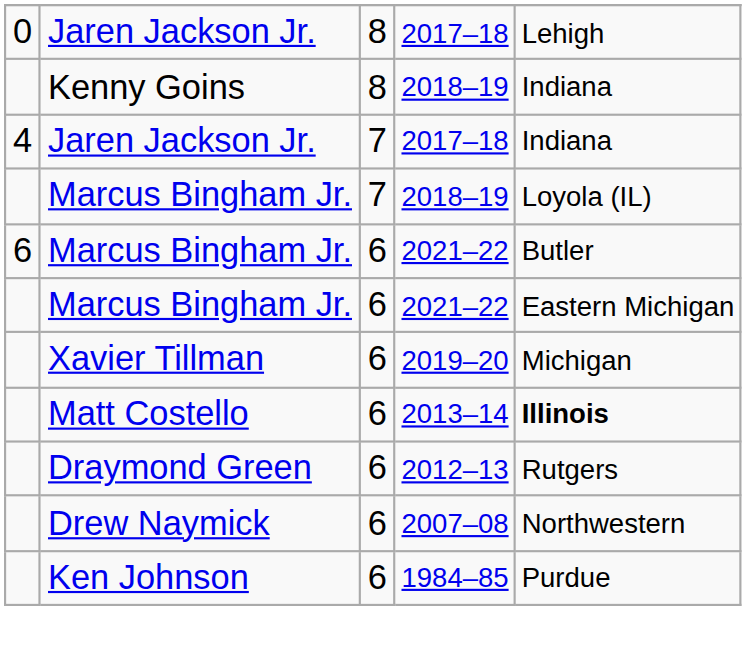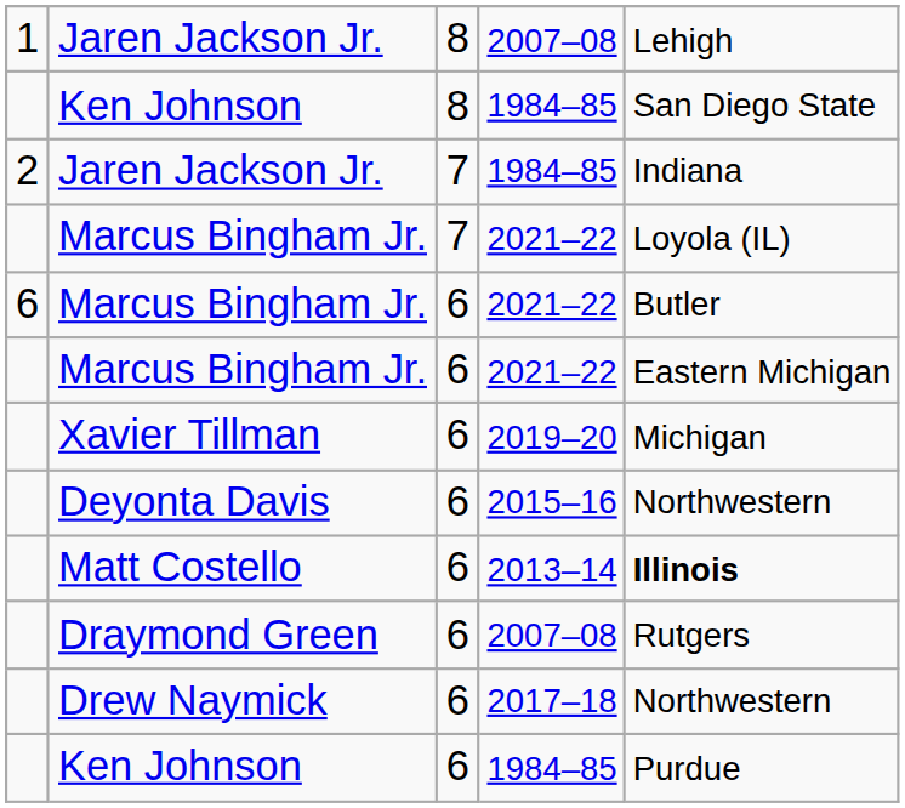Jaren Jackson Jr. / 8 | column 1: 0 -> 1
Jaren Jackson Jr. / 8 | column 4: 2017–18 -> 2007–08
- row: Kenny Goins | 8 | 2018–19 | Indiana
+ row: Ken Johnson | 8 | 1984–85 | San Diego State
Jaren Jackson Jr. / 7 | column 1: 4 -> 2
Jaren Jackson Jr. / 7 | column 4: 2017–18 -> 1984–85
Marcus Bingham Jr. / 7 | column 4: 2018–19 -> 2021–22
+ row: Deyonta Davis | 6 | 2015–16 | Northwestern
Draymond Green | column 4: 2012–13 -> 2007–08
Drew Naymick | column 4: 2007–08 -> 2017–18
